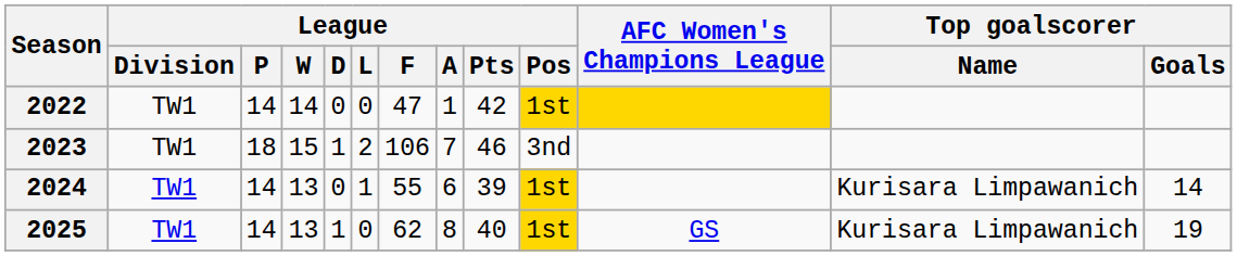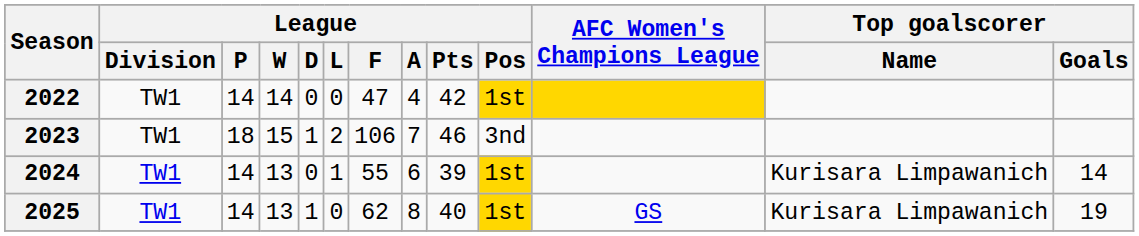2022 | League / A: 1 -> 4
